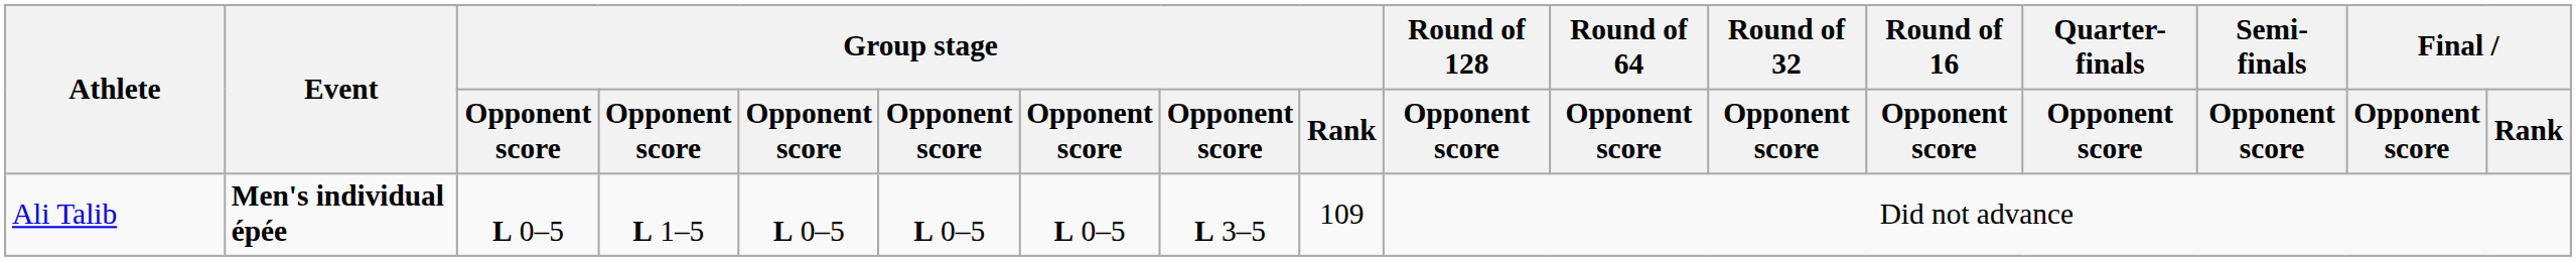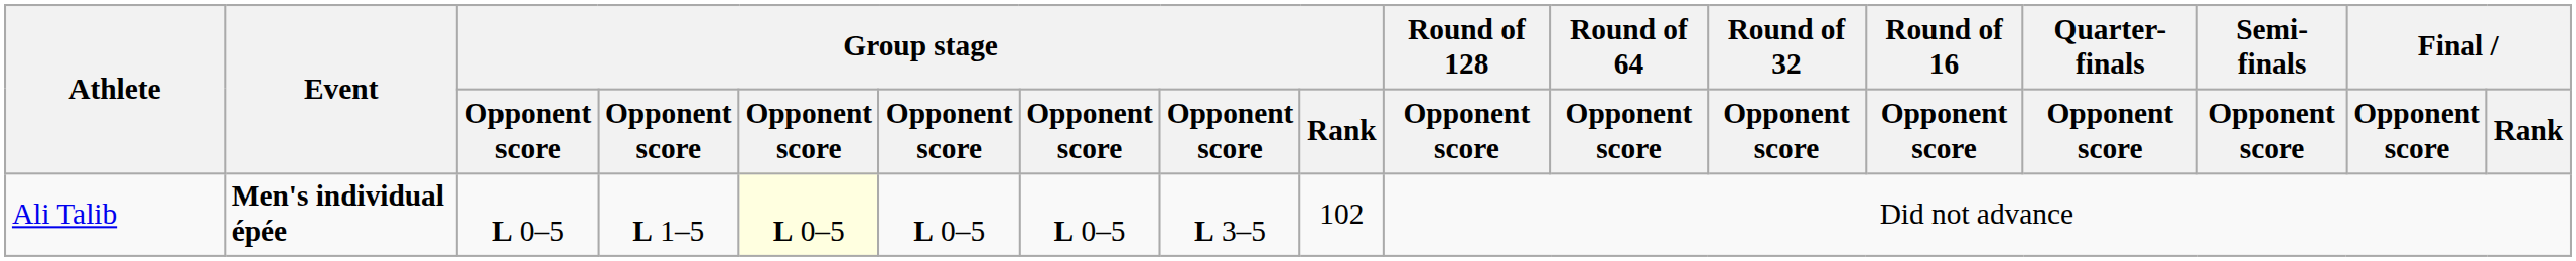Ali Talib | column 5: no background -> lightyellow background
Ali Talib | Group stage / Rank: 109 -> 102
